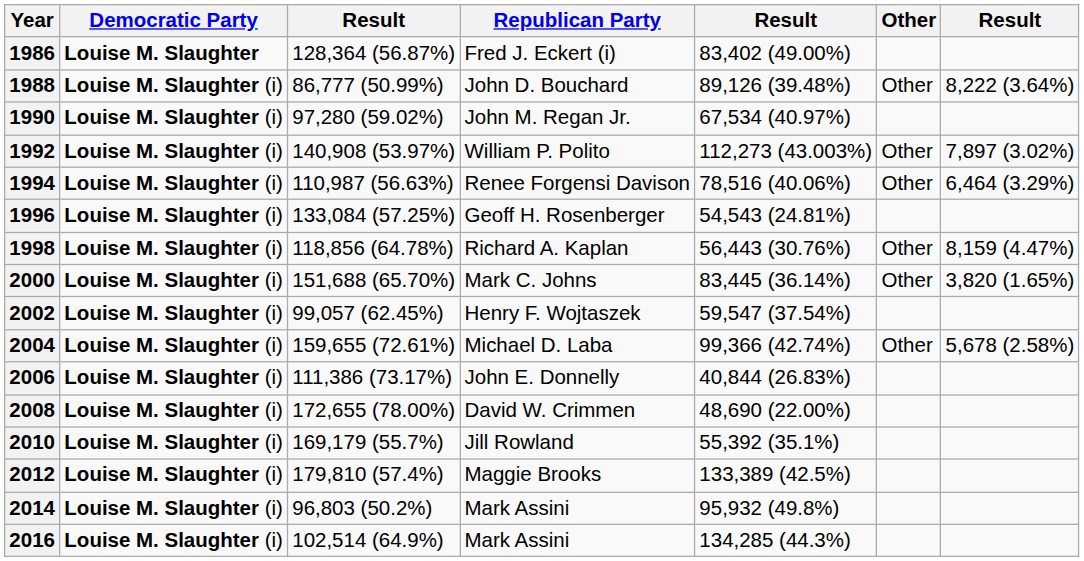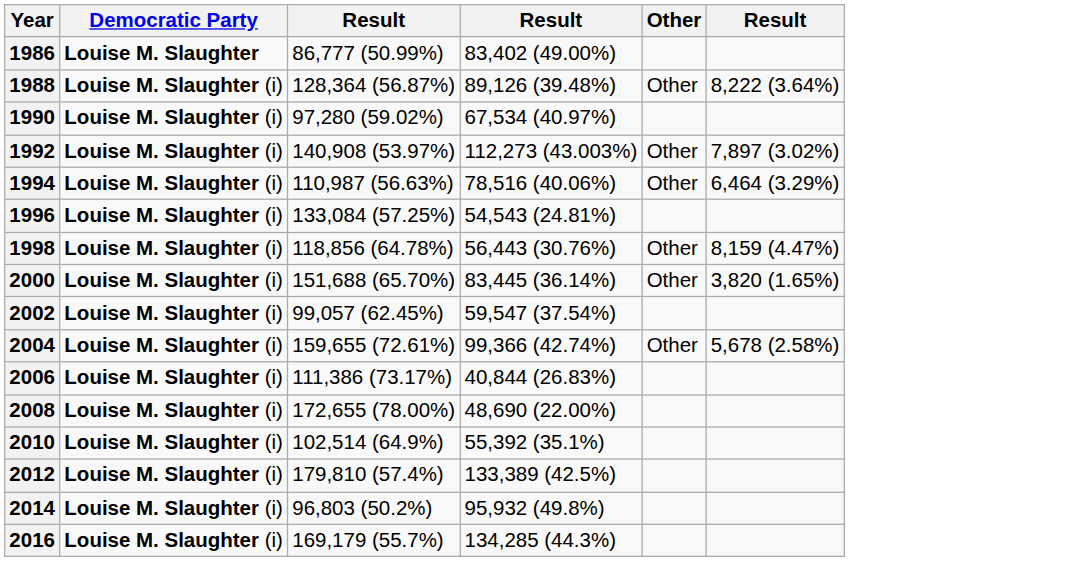- column: Republican Party | Fred J. Eckert (i) | John D. Bouchard | John M. Regan Jr. | William P. Polito | Renee Forgensi Davison | Geoff H. Rosenberger | Richard A. Kaplan | Mark C. Johns | Henry F. Wojtaszek | Michael D. Laba | John E. Donnelly | David W. Crimmen | Jill Rowland | Maggie Brooks | Mark Assini | Mark Assini
1986 | column 3: 128,364 (56.87%) -> 86,777 (50.99%)
1988 | column 3: 86,777 (50.99%) -> 128,364 (56.87%)
2010 | column 3: 169,179 (55.7%) -> 102,514 (64.9%)
2016 | column 3: 102,514 (64.9%) -> 169,179 (55.7%)
